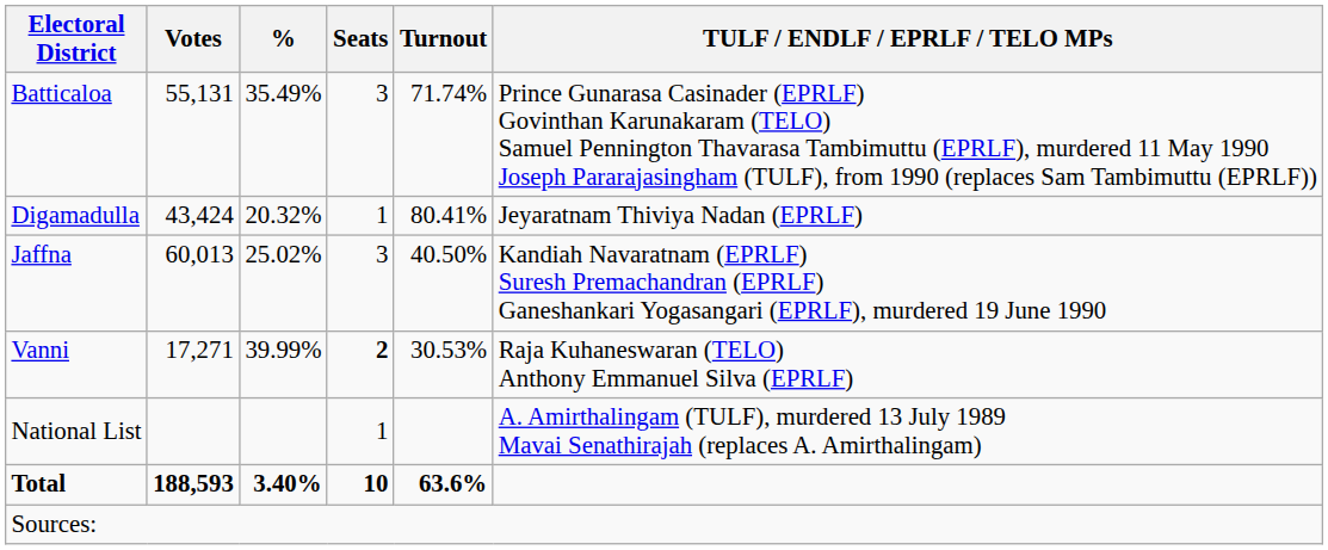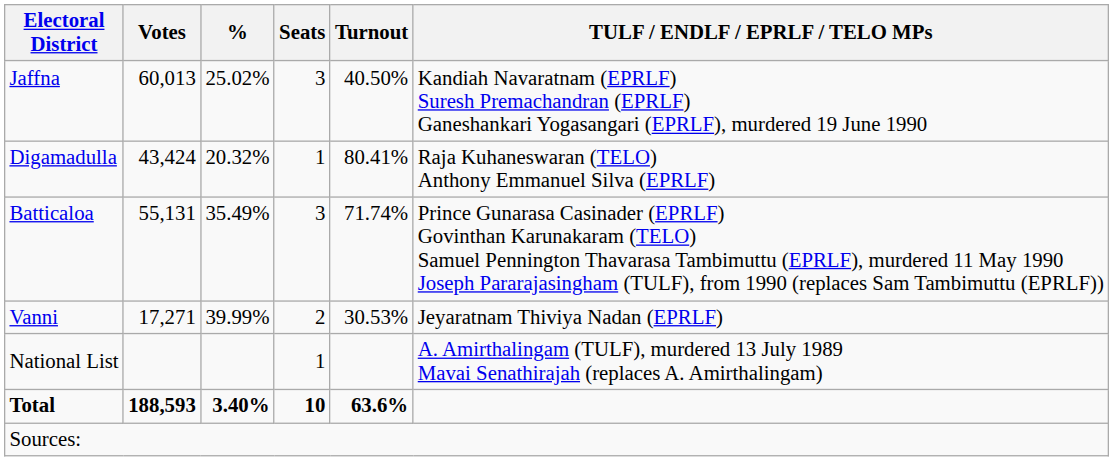rows swapped: Batticaloa <-> Jaffna
Digamadulla | TULF / ENDLF / EPRLF / TELO MPs: Jeyaratnam Thiviya Nadan (EPRLF) -> Raja Kuhaneswaran (TELO) Anthony Emmanuel Silva (EPRLF)
Vanni | Seats: bold -> normal
Vanni | TULF / ENDLF / EPRLF / TELO MPs: Raja Kuhaneswaran (TELO) Anthony Emmanuel Silva (EPRLF) -> Jeyaratnam Thiviya Nadan (EPRLF)
